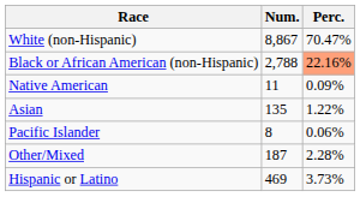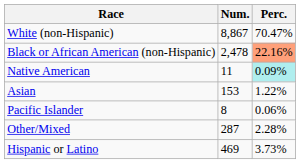Black or African American (non-Hispanic) | Num.: 2,788 -> 2,478
Native American | Perc.: no background -> paleturquoise background
Asian | Num.: 135 -> 153
Other/Mixed | Num.: 187 -> 287
